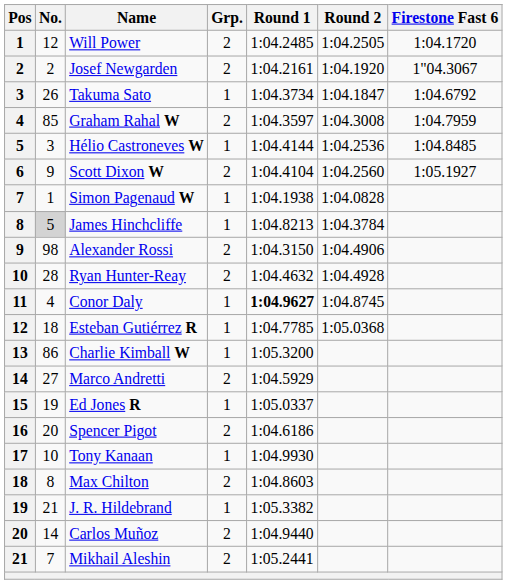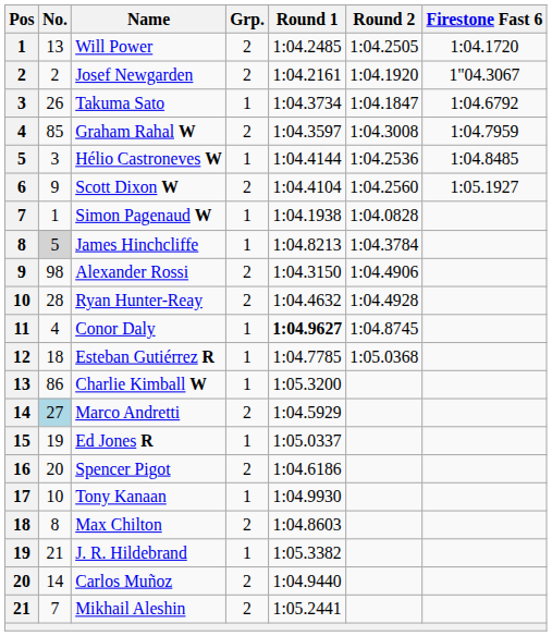Will Power | No.: 12 -> 13
Marco Andretti | No.: no background -> lightblue background
